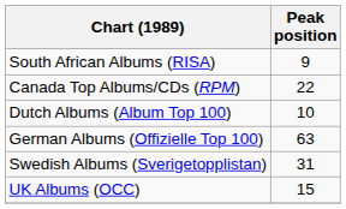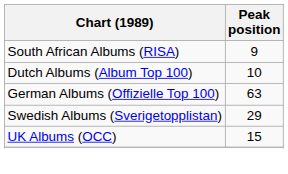- row: Canada Top Albums/CDs (RPM) | 22
Swedish Albums (Sverigetopplistan) | Peak position: 31 -> 29
